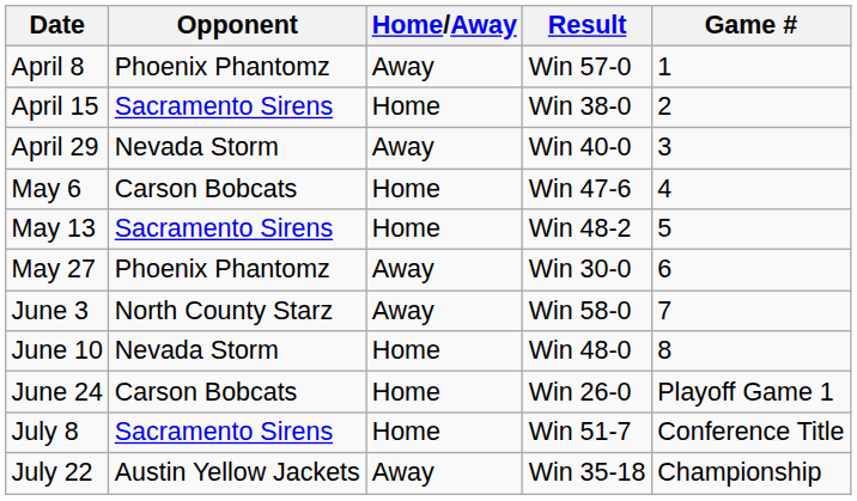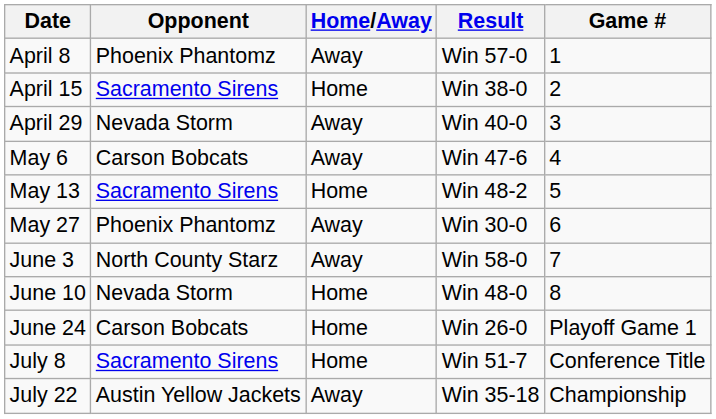May 6 | Home/Away: Home -> Away
